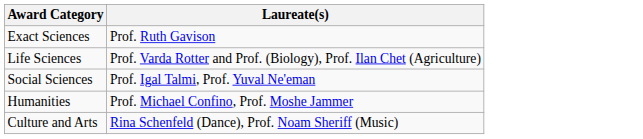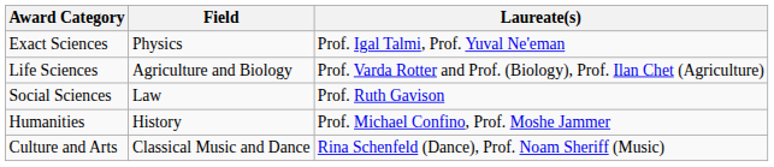+ column: Field | Physics | Agriculture and Biology | Law | History | Classical Music and Dance
Exact Sciences | Laureate(s): Prof. Ruth Gavison -> Prof. Igal Talmi, Prof. Yuval Ne'eman
Social Sciences | Laureate(s): Prof. Igal Talmi, Prof. Yuval Ne'eman -> Prof. Ruth Gavison
